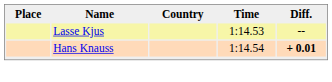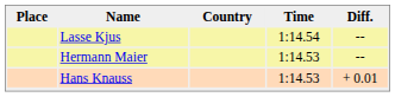Lasse Kjus | Time: 1:14.53 -> 1:14.54
+ row: Hermann Maier | 1:14.53 | --
Hans Knauss | Time: 1:14.54 -> 1:14.53
Hans Knauss | Diff.: bold -> normal
